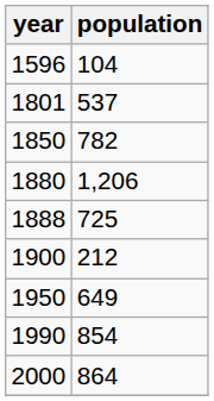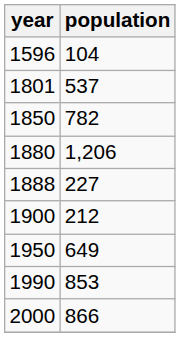1888 | population: 725 -> 227
1990 | population: 854 -> 853
2000 | population: 864 -> 866
